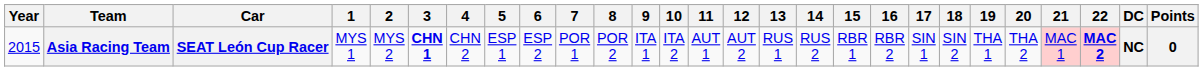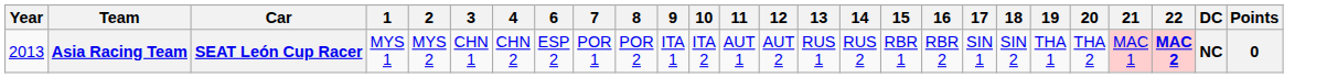- column: 5 | ESP 1
Asia Racing Team | Year: 2015 -> 2013
Asia Racing Team | 3: bold -> normal
